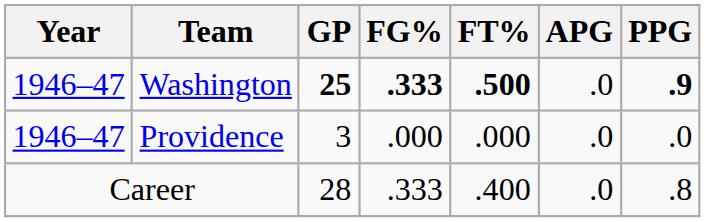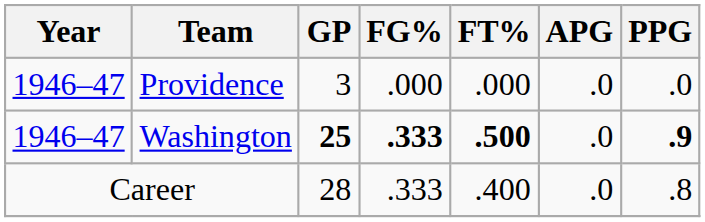rows swapped: Washington <-> Providence
